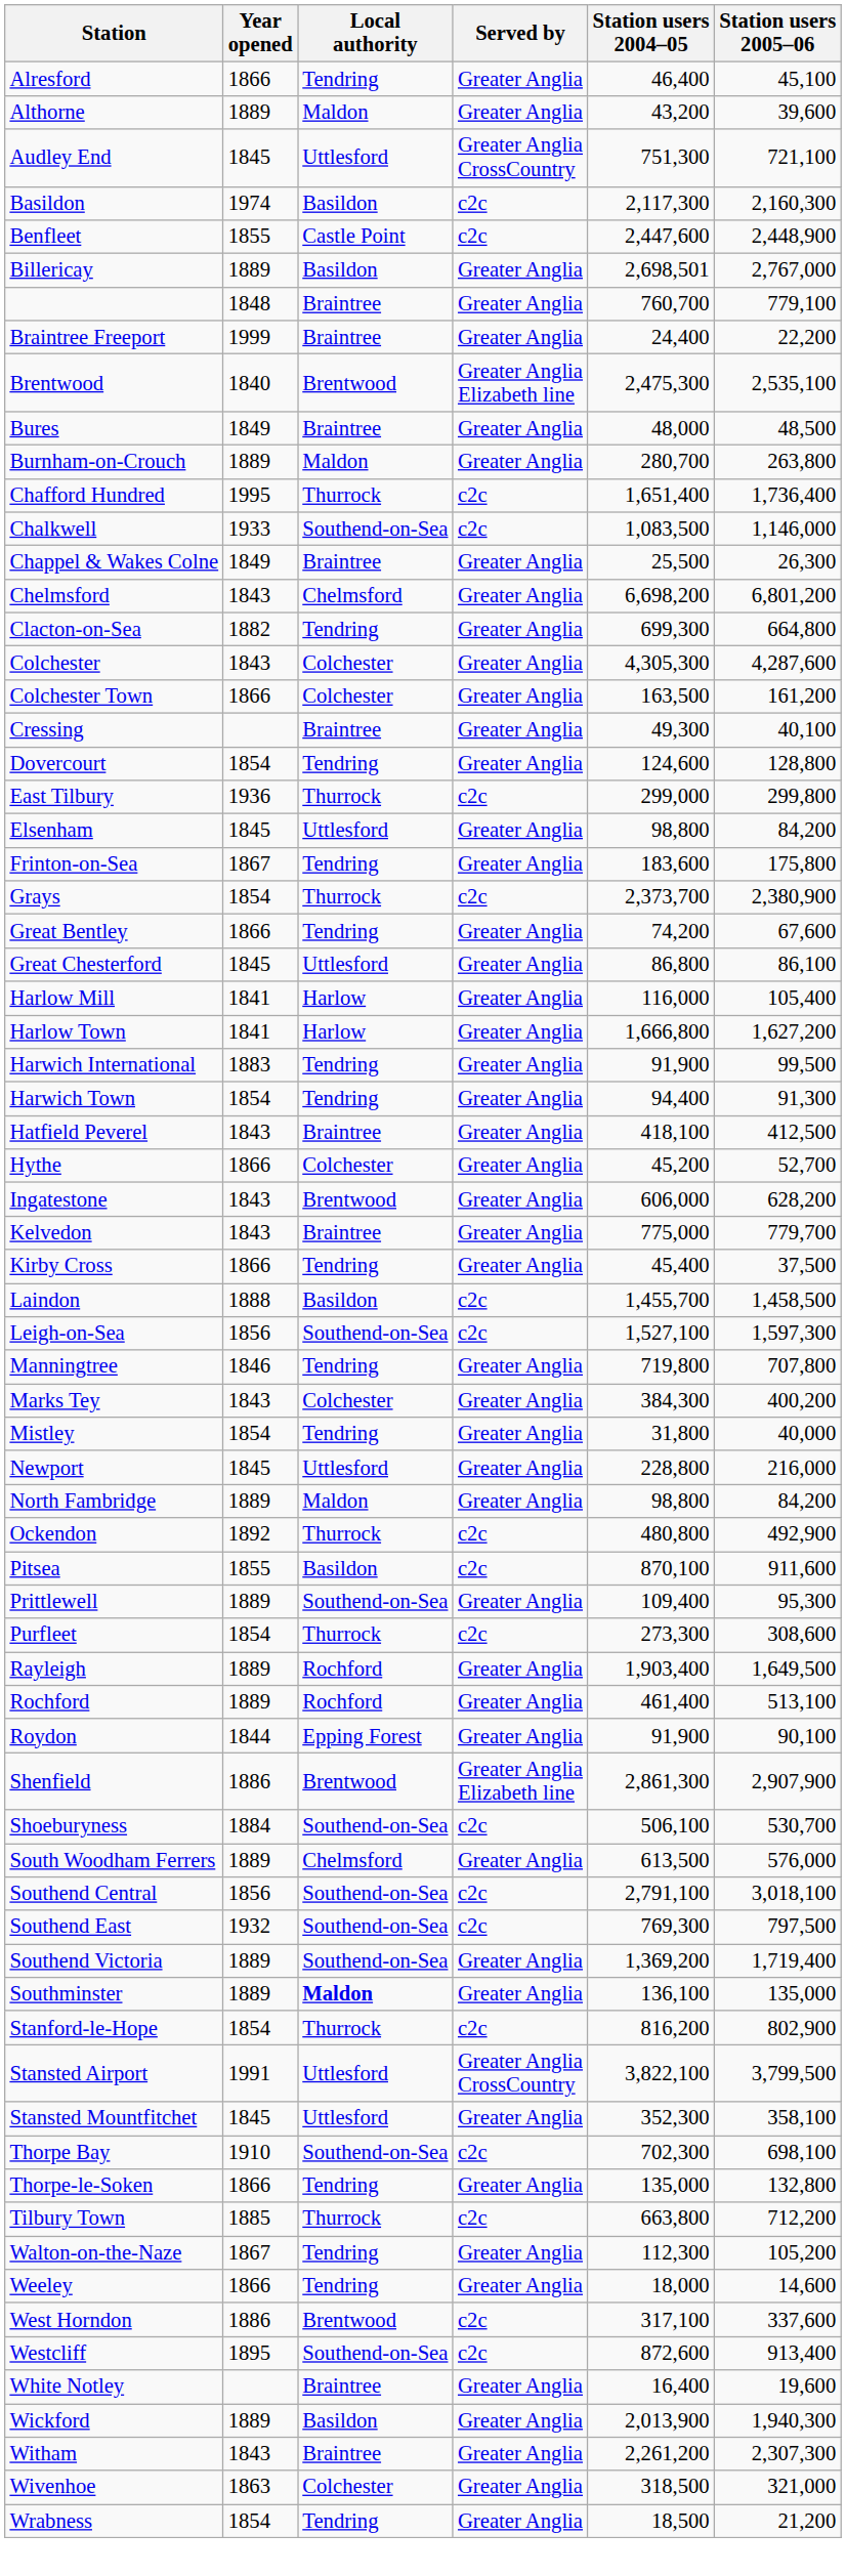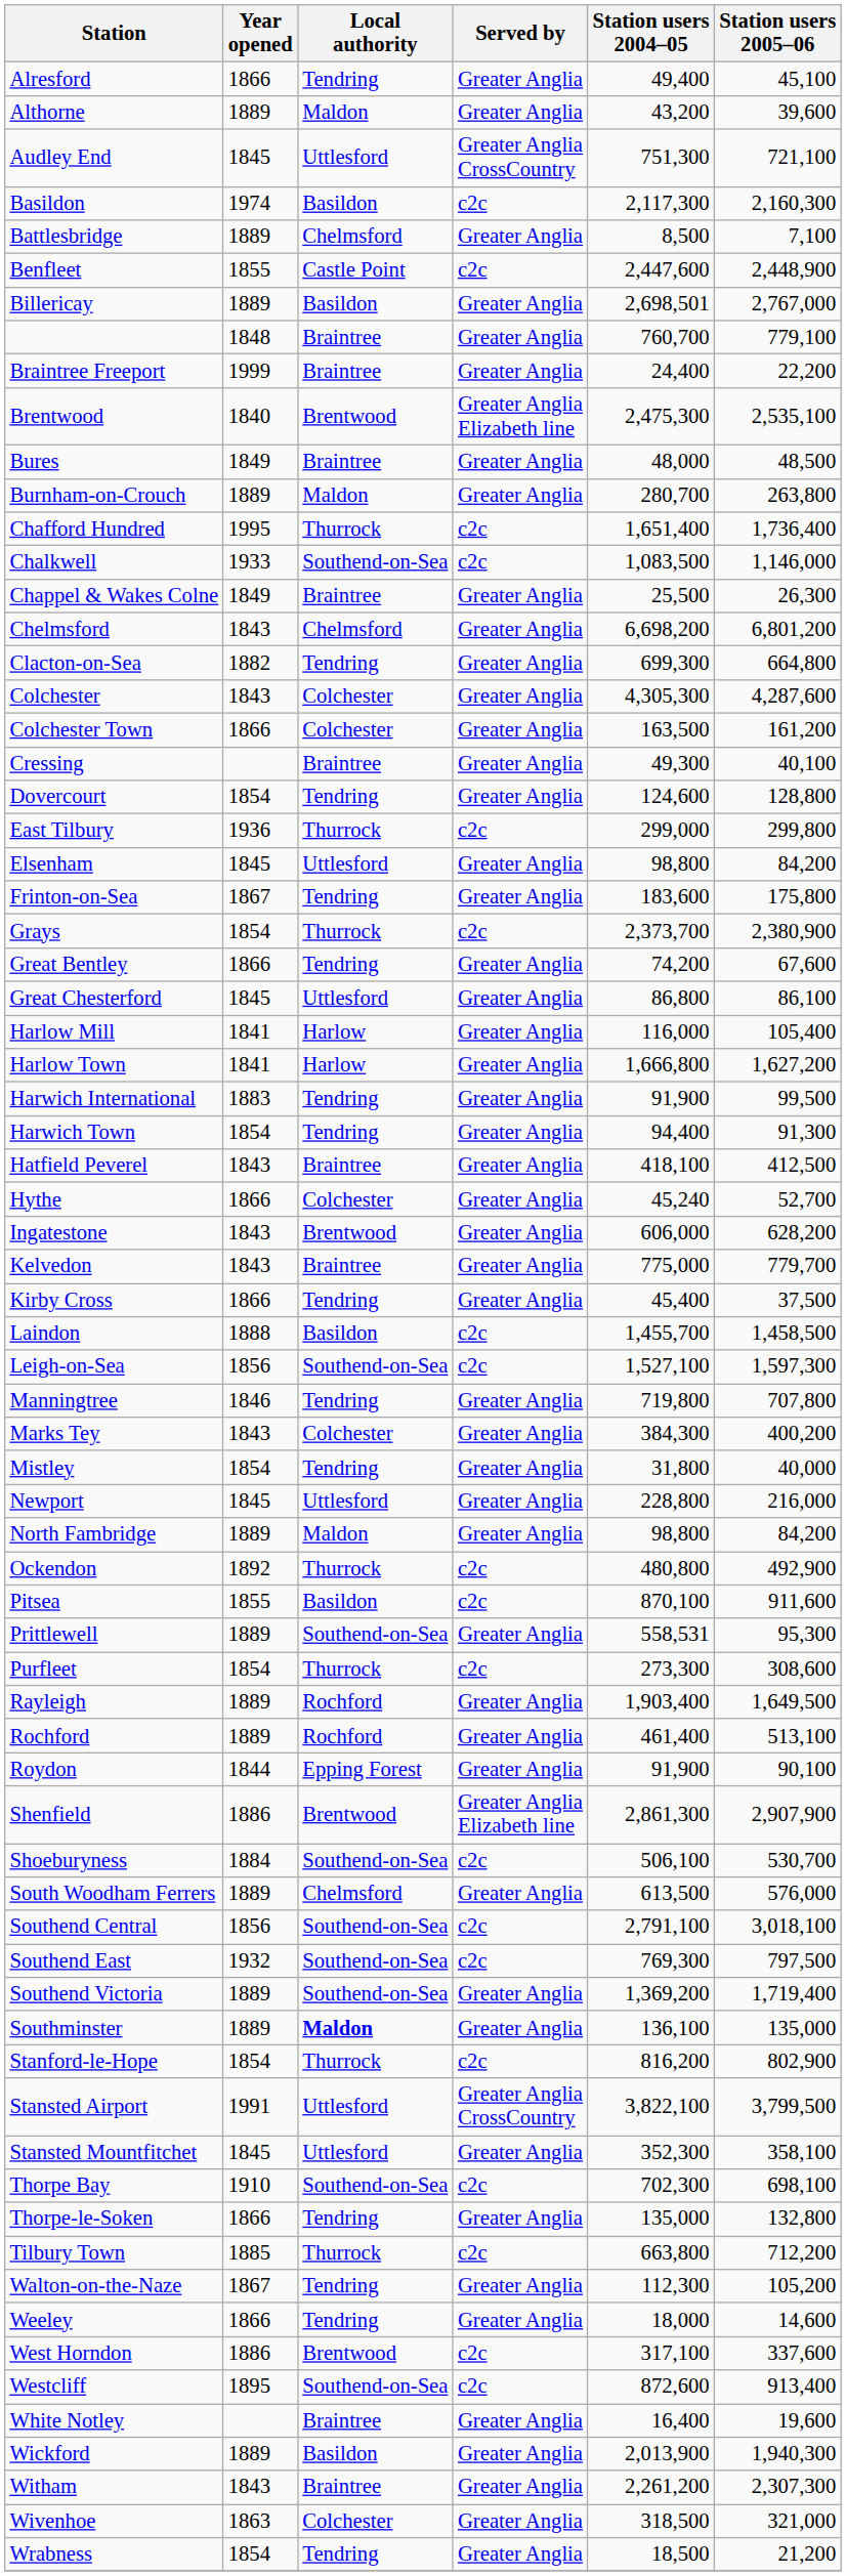Alresford | Station users 2004–05: 46,400 -> 49,400
+ row: Battlesbridge | 1889 | Chelmsford | Greater Anglia | 8,500 | 7,100
Hythe | Station users 2004–05: 45,200 -> 45,240
Prittlewell | Station users 2004–05: 109,400 -> 558,531
